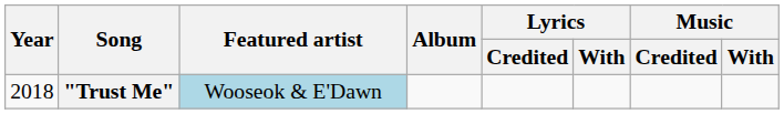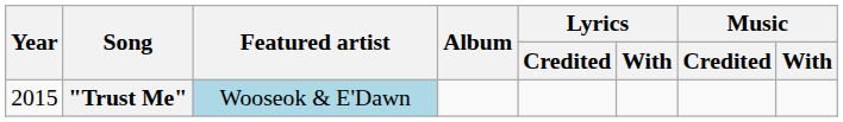"Trust Me" | Year: 2018 -> 2015
